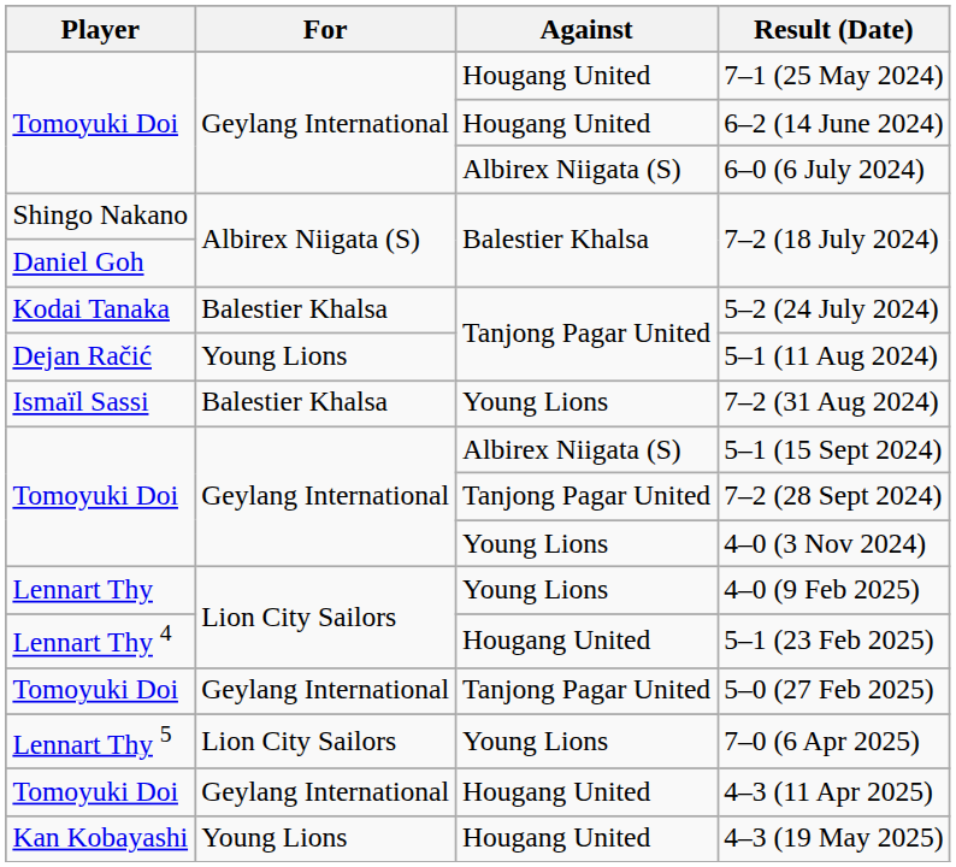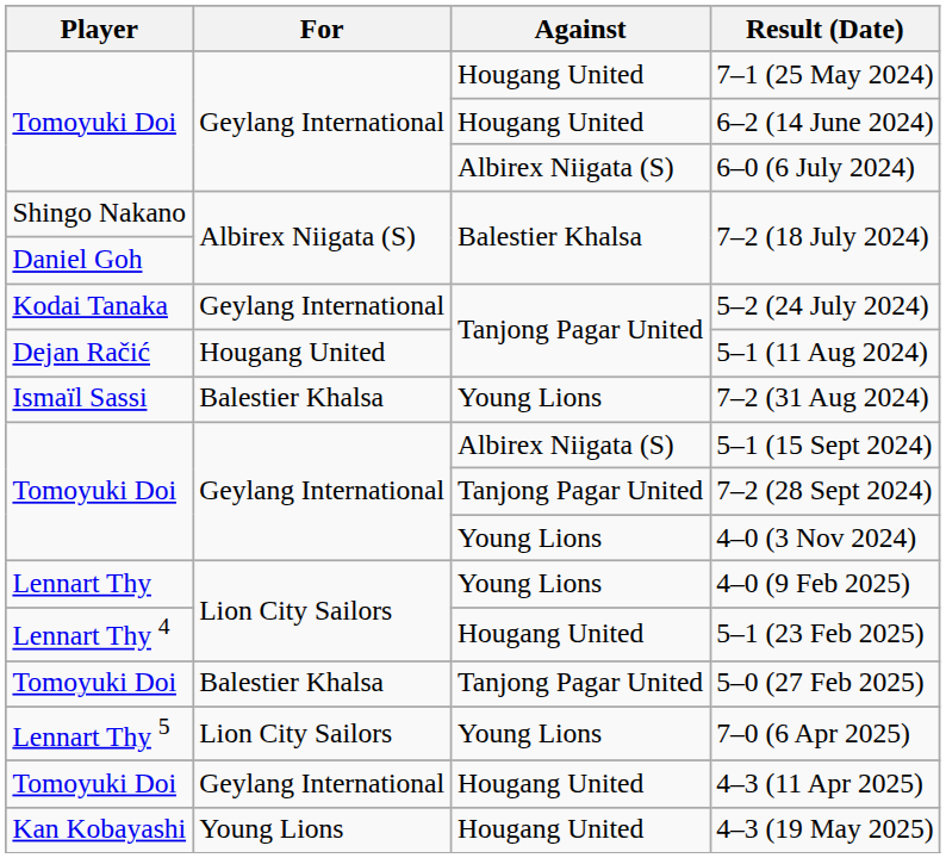5–2 (24 July 2024) | For: Balestier Khalsa -> Geylang International
5–1 (11 Aug 2024) | For: Young Lions -> Hougang United
5–0 (27 Feb 2025) | For: Geylang International -> Balestier Khalsa
